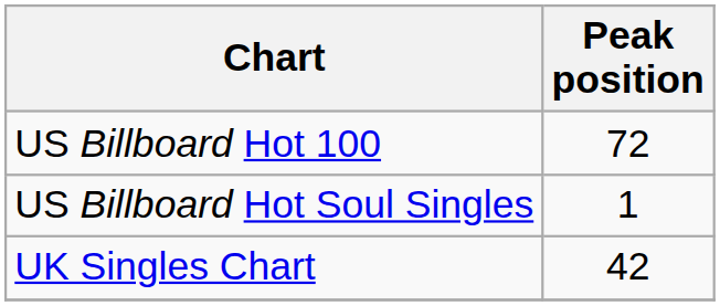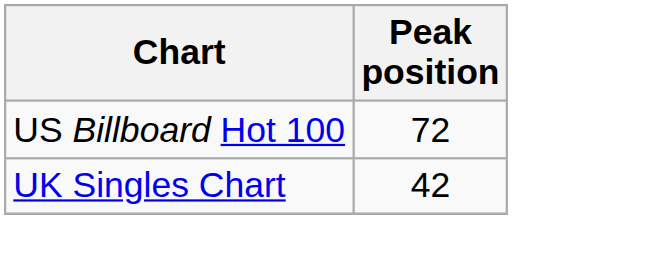- row: US Billboard Hot Soul Singles | 1
